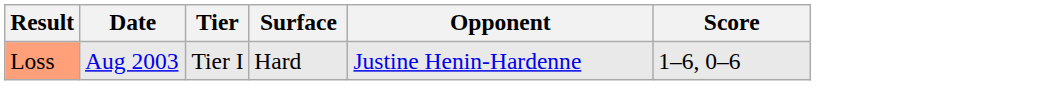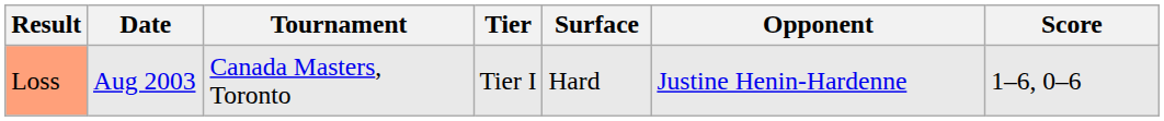+ column: Tournament | Canada Masters, Toronto
